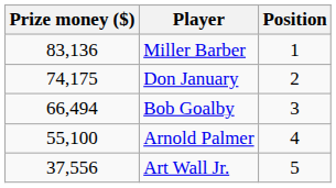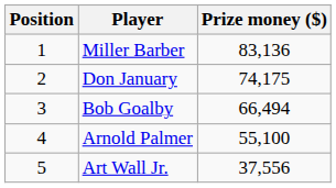columns swapped: Position <-> Prize money ($)
